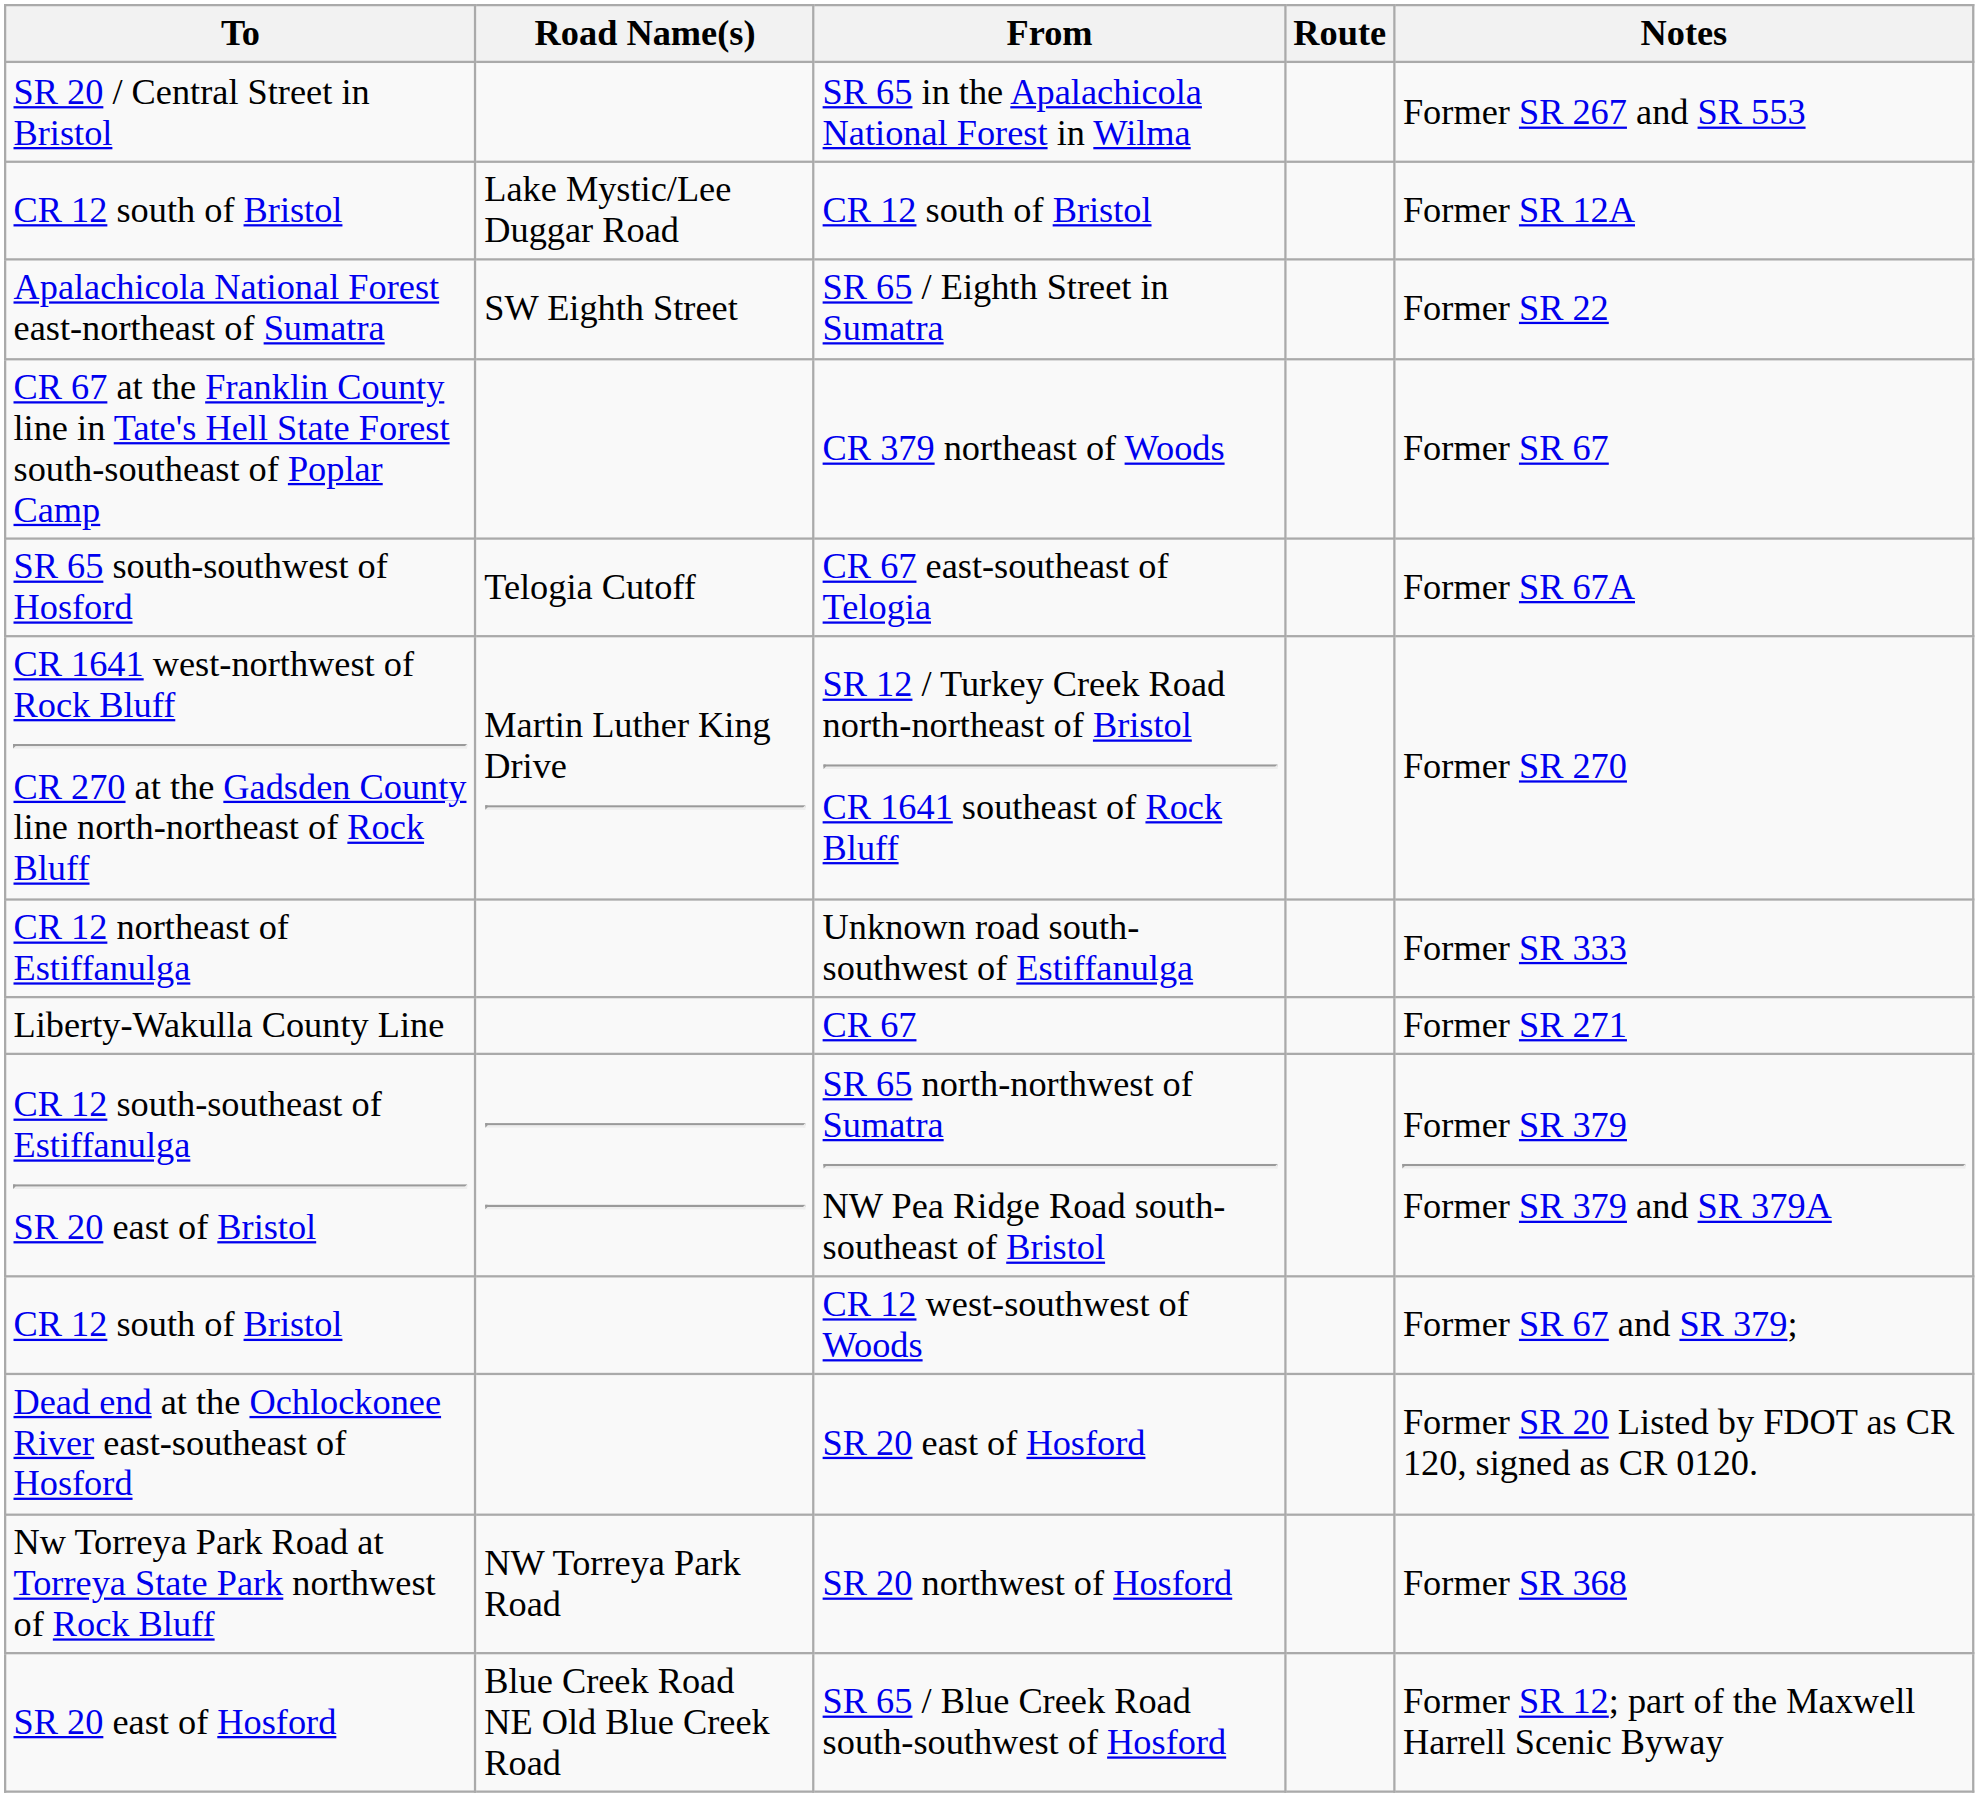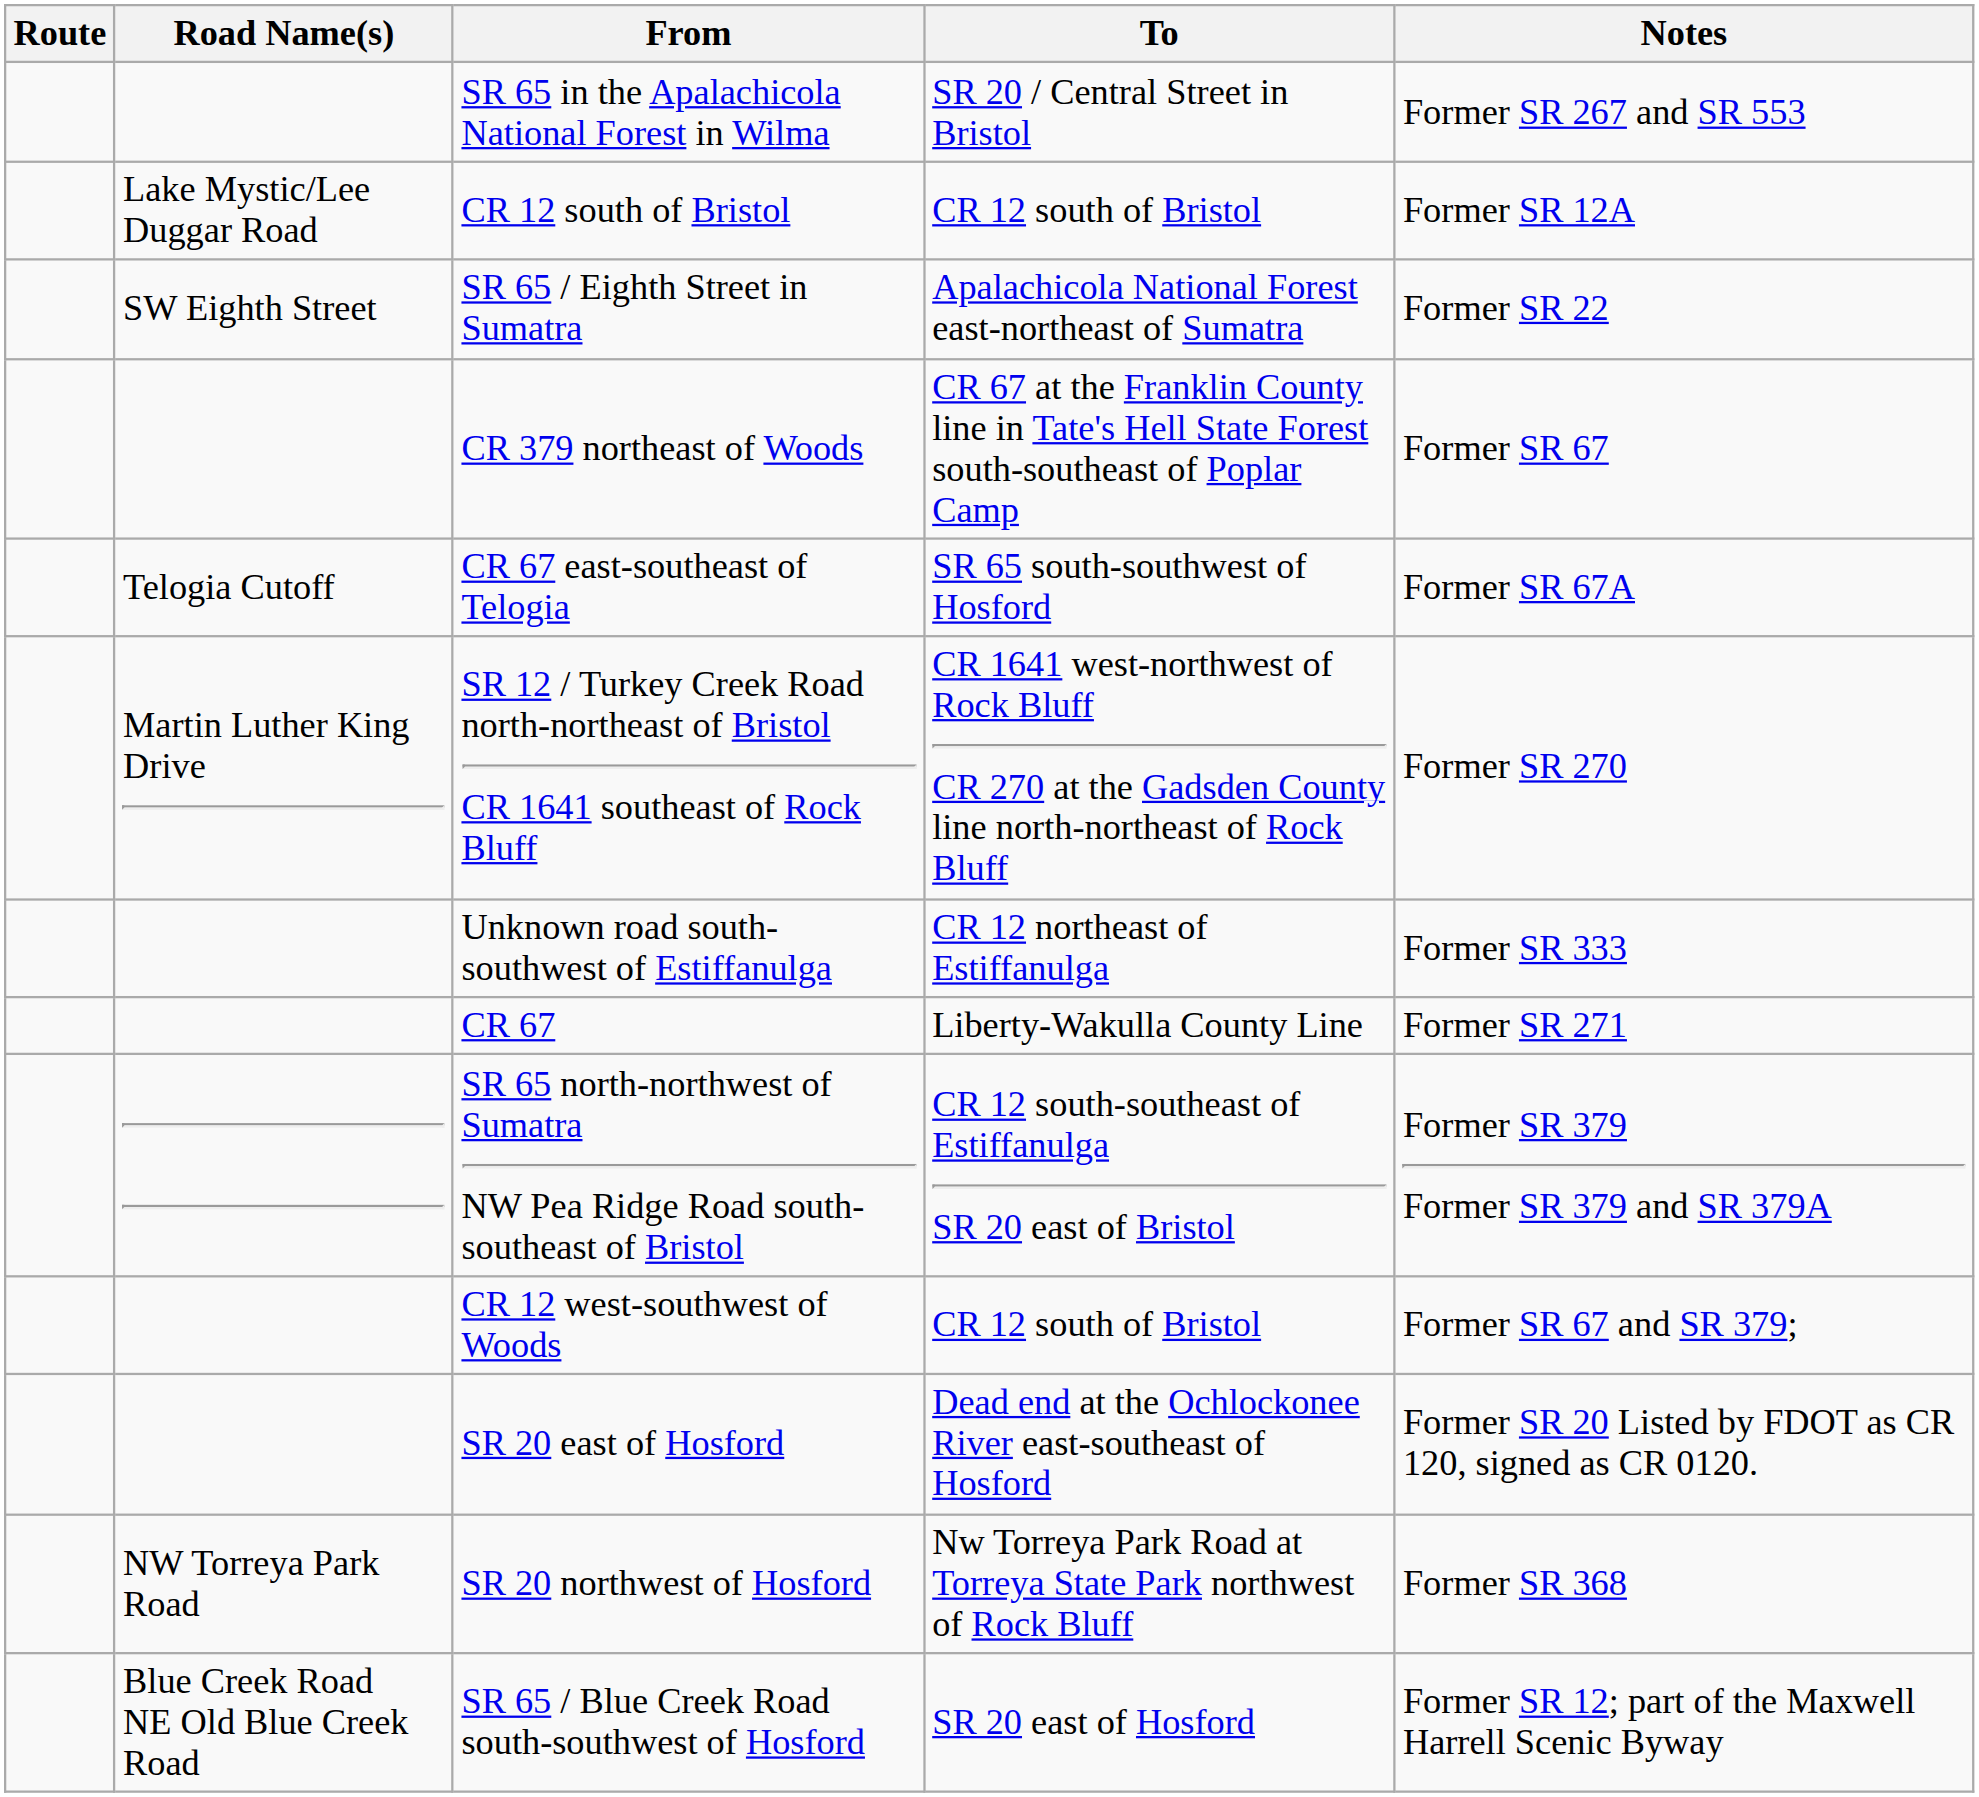columns swapped: Route <-> To
